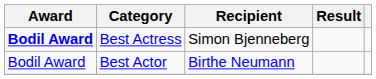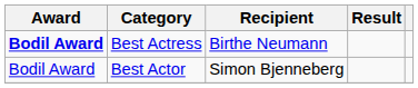Best Actress | Recipient: Simon Bjenneberg -> Birthe Neumann
Best Actor | Recipient: Birthe Neumann -> Simon Bjenneberg
